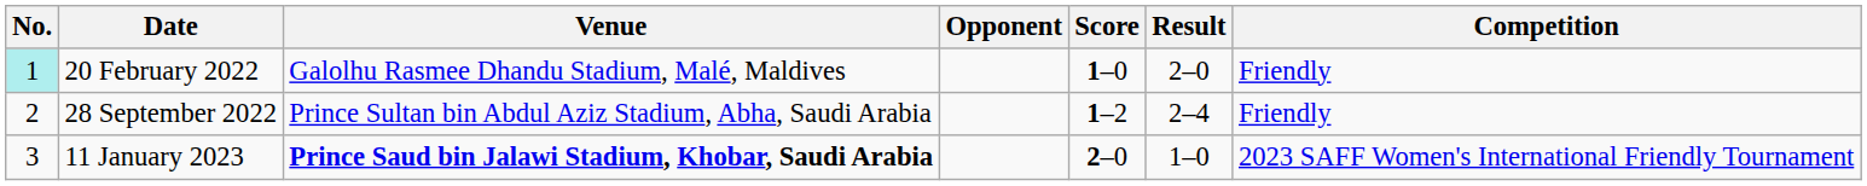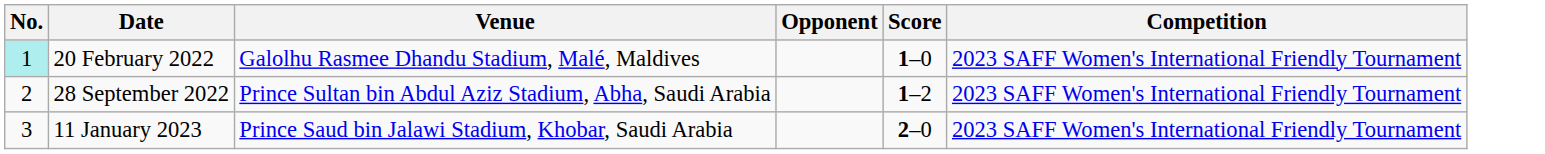- column: Result | 2–0 | 2–4 | 1–0
20 February 2022 | Competition: Friendly -> 2023 SAFF Women's International Friendly Tournament
28 September 2022 | Competition: Friendly -> 2023 SAFF Women's International Friendly Tournament
11 January 2023 | Venue: bold -> normal
